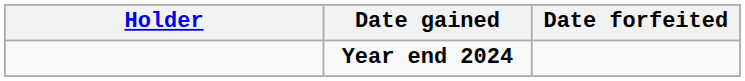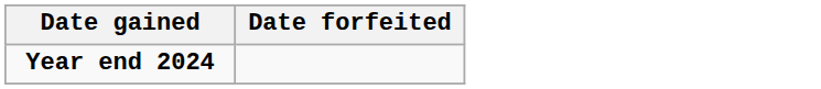- column: Holder
